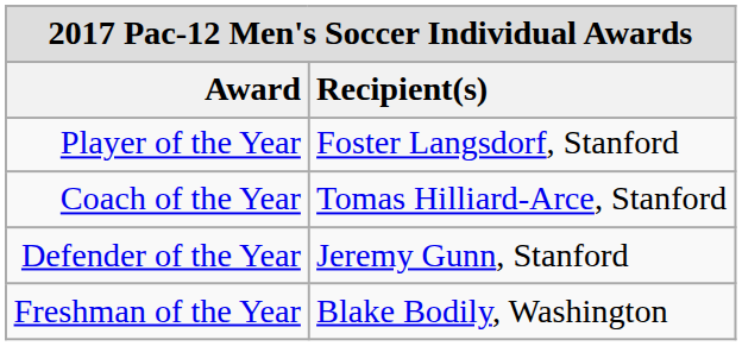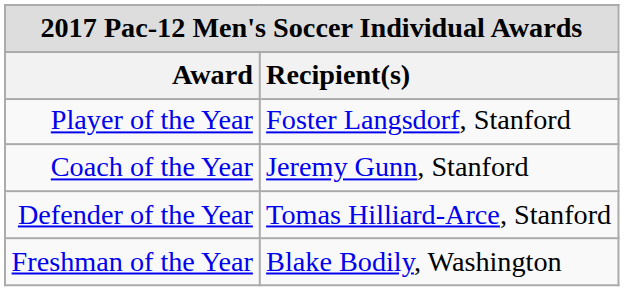Coach of the Year | Recipient(s): Tomas Hilliard-Arce, Stanford -> Jeremy Gunn, Stanford
Defender of the Year | Recipient(s): Jeremy Gunn, Stanford -> Tomas Hilliard-Arce, Stanford
